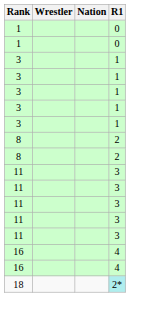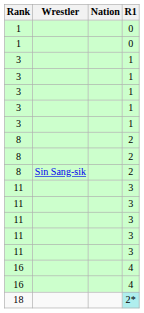+ row: 8 | Sin Sang-sik | 2
